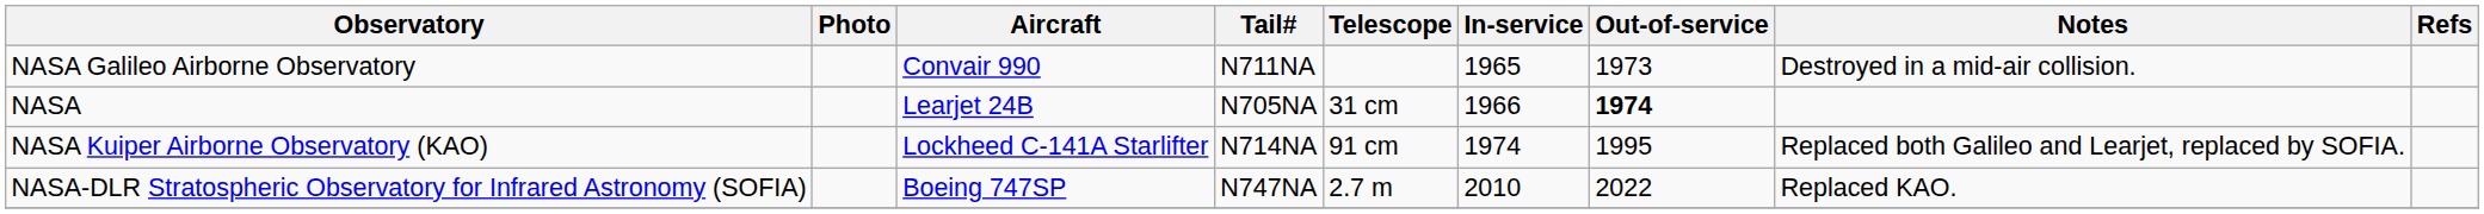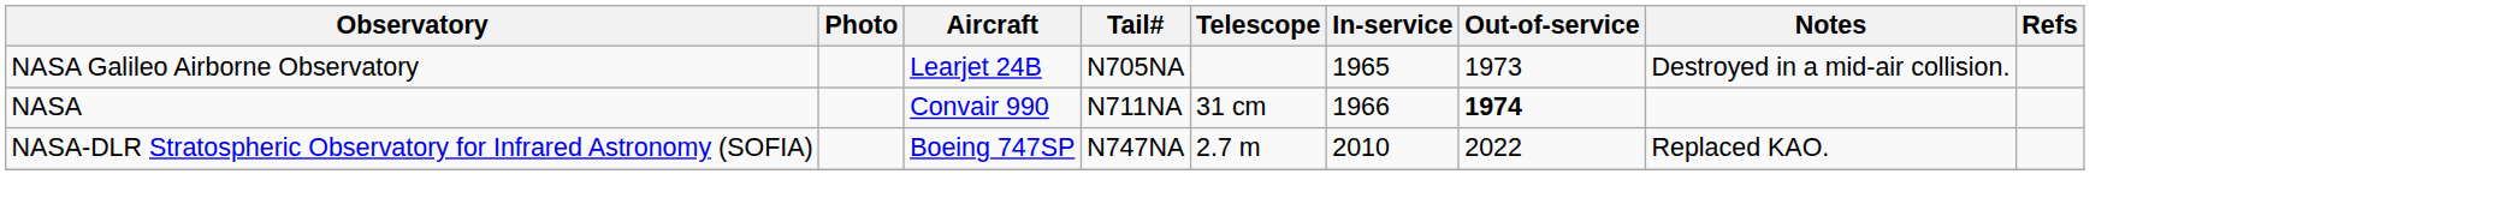NASA Galileo Airborne Observatory | Aircraft: Convair 990 -> Learjet 24B
NASA Galileo Airborne Observatory | Tail#: N711NA -> N705NA
NASA | Aircraft: Learjet 24B -> Convair 990
NASA | Tail#: N705NA -> N711NA
- row: NASA Kuiper Airborne Observatory (KAO) | Lockheed C-141A Starlifter | N714NA | 91 cm | 1974 | 1995 | Replaced both Galileo and Learjet, replaced by SOFIA.
